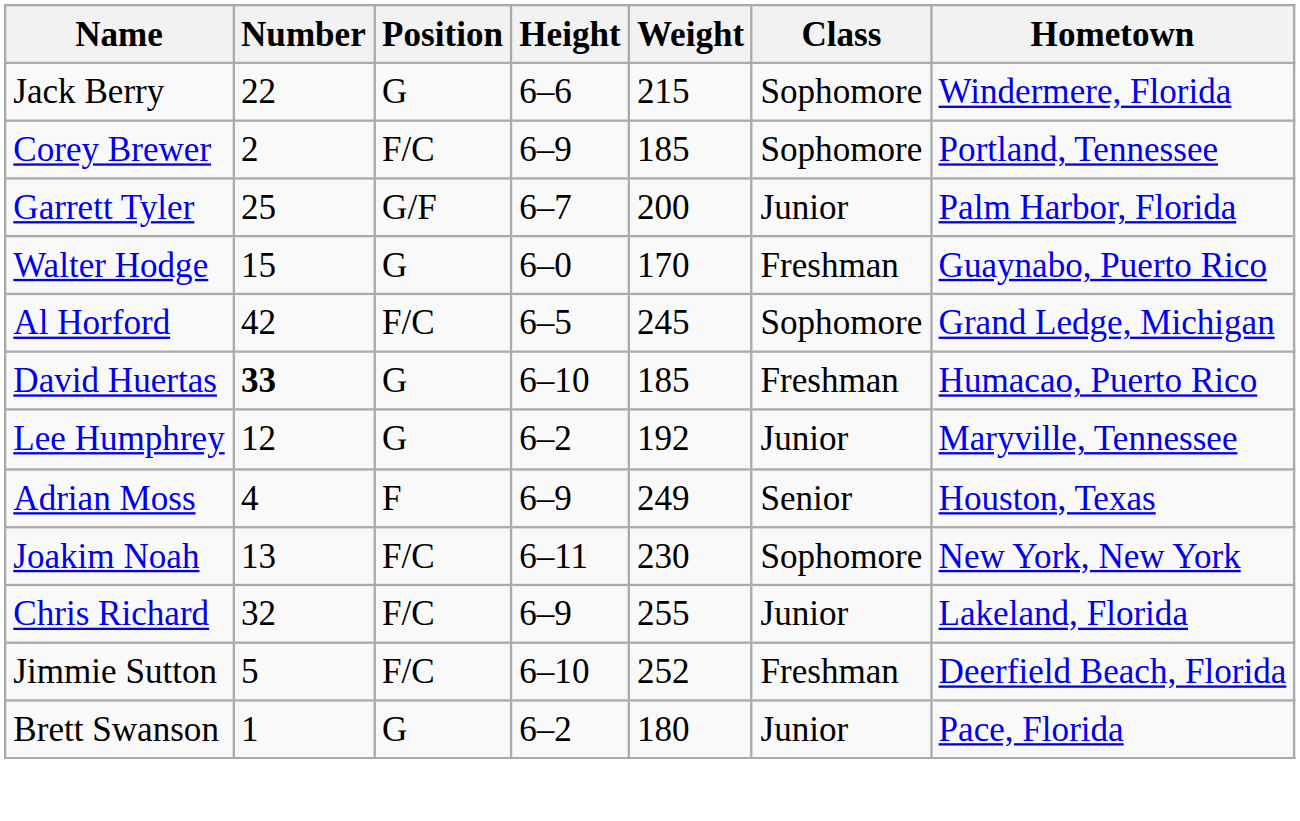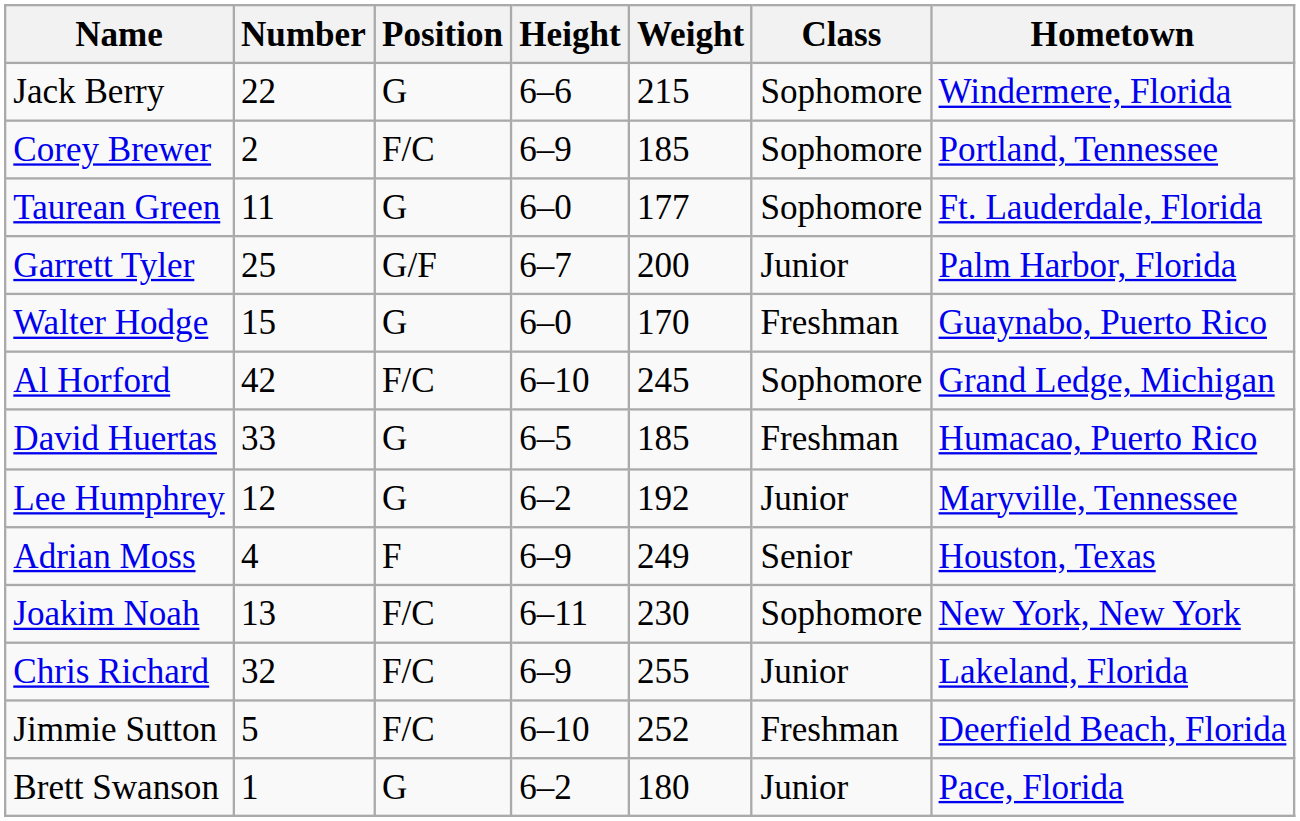+ row: Taurean Green | 11 | G | 6–0 | 177 | Sophomore | Ft. Lauderdale, Florida
Al Horford | Height: 6–5 -> 6–10
David Huertas | Number: bold -> normal
David Huertas | Height: 6–10 -> 6–5
